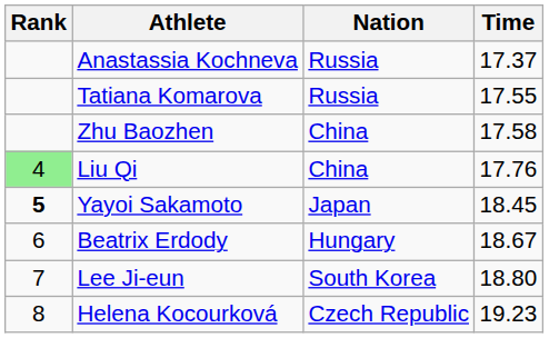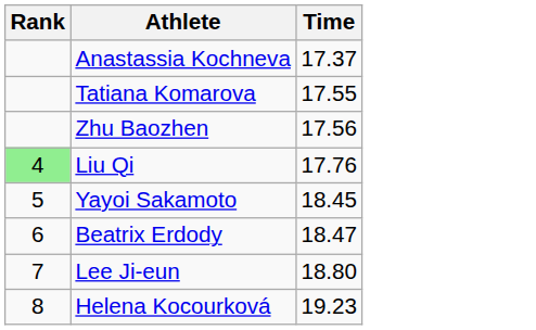- column: Nation | Russia | Russia | China | China | Japan | Hungary | South Korea | Czech Republic
Zhu Baozhen | Time: 17.58 -> 17.56
Yayoi Sakamoto | Rank: bold -> normal
Beatrix Erdody | Time: 18.67 -> 18.47
